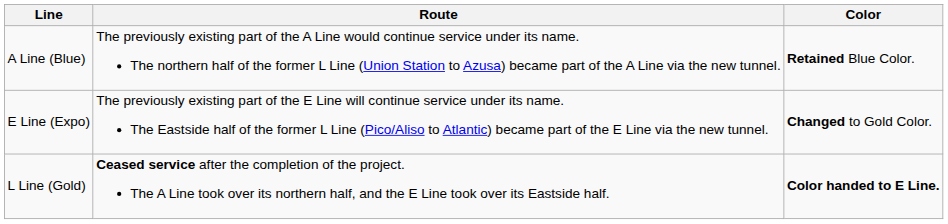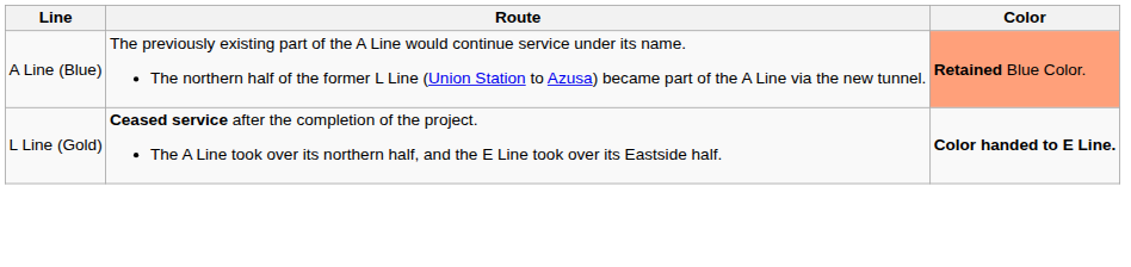A Line (Blue) | Color: no background -> lightsalmon background
- row: E Line (Expo) | The previously existing part of the E Line will continue service under its name. The Eastside half of the former L Line (Pico/Aliso to Atlantic) became part of the E Line via the new tunnel. | Changed to Gold Color.
